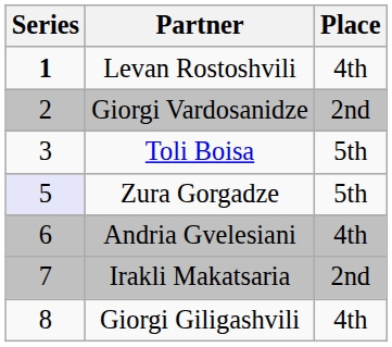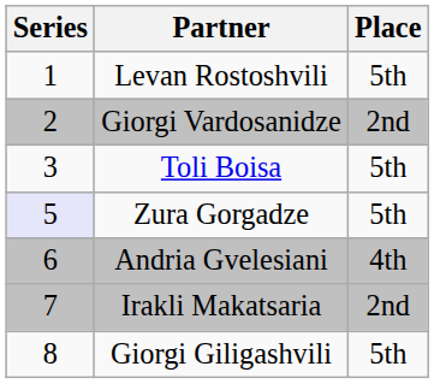Levan Rostoshvili | Series: bold -> normal
Levan Rostoshvili | Place: 4th -> 5th
Giorgi Giligashvili | Place: 4th -> 5th
